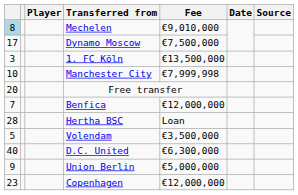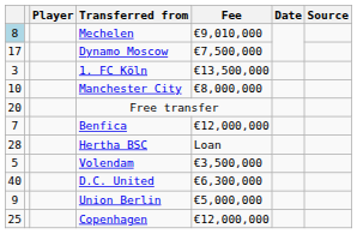Manchester City | Fee: €7,999,998 -> €8,000,000
Copenhagen | column 1: 23 -> 25
